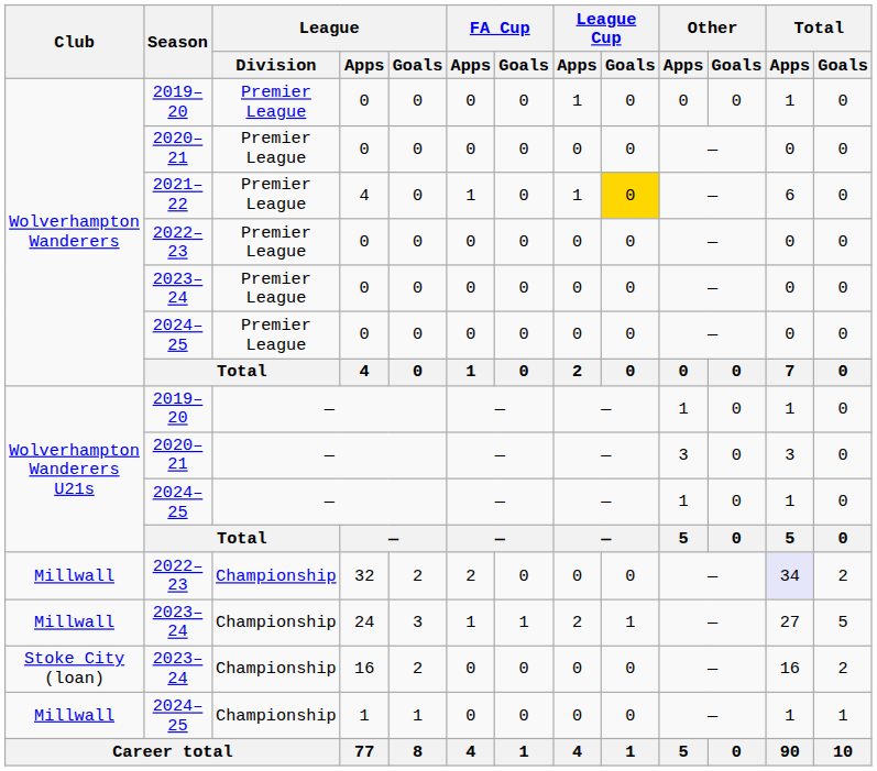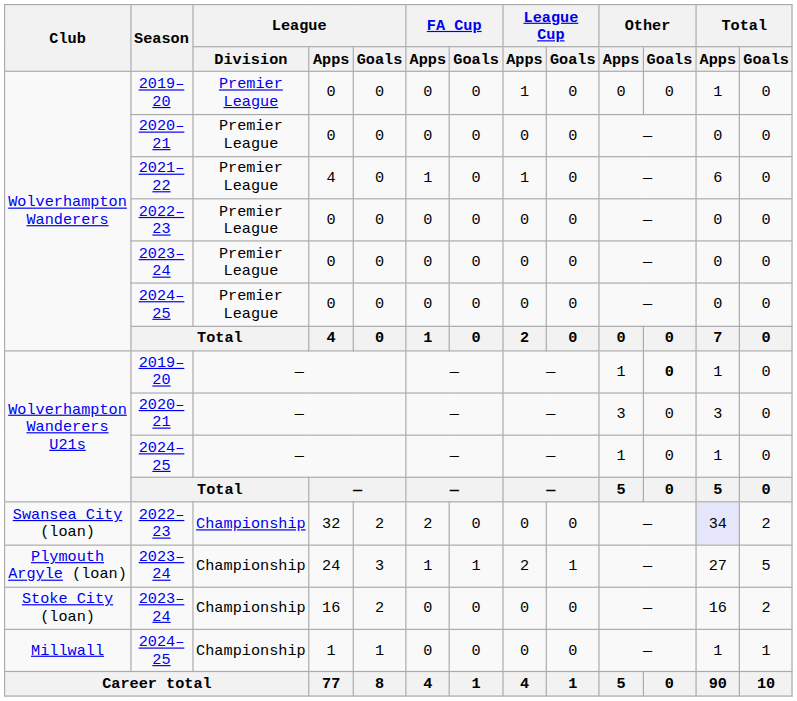2021–22 / 4 | League Cup / Goals: gold background -> no background
2019–20 / — | Other / Goals: normal -> bold
32 | Club: Millwall -> Swansea City (loan)
24 | Club: Millwall -> Plymouth Argyle (loan)
